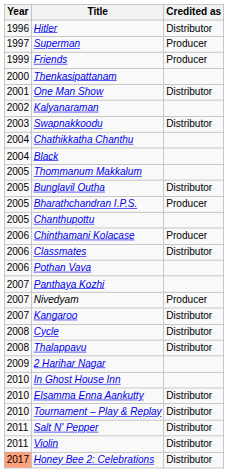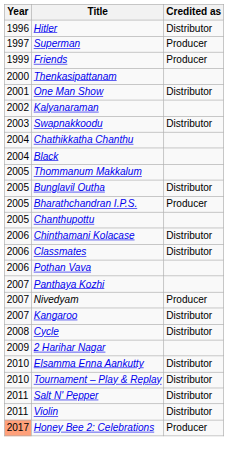Chinthamani Kolacase | Credited as: Producer -> Distributor
- row: 2008 | Thalappavu | Distributor
- row: 2010 | In Ghost House Inn
Honey Bee 2: Celebrations | Credited as: Distributor -> Producer
